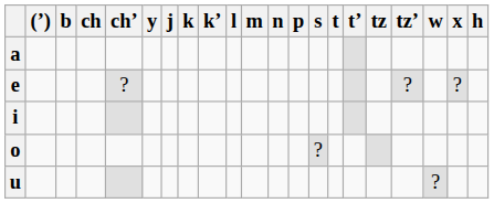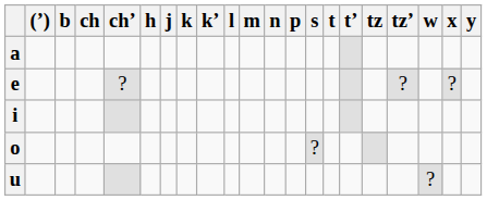columns swapped: h <-> y
